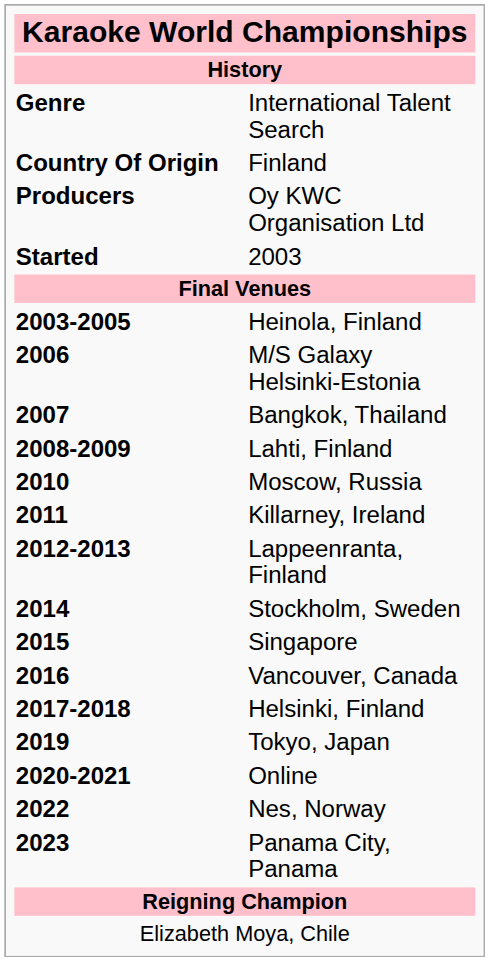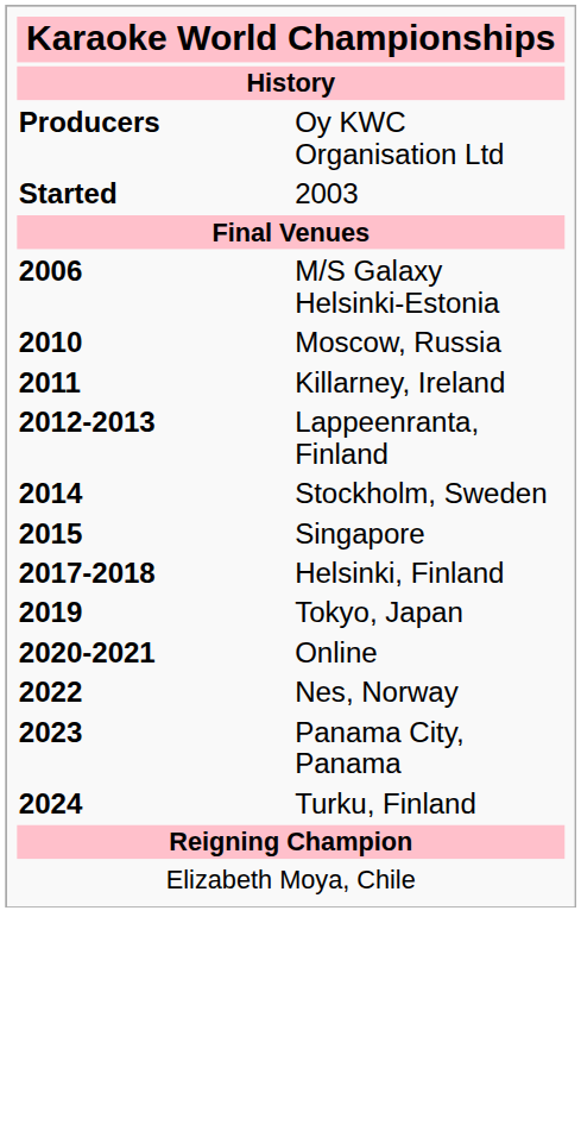- row: Genre | International Talent Search
- row: Country Of Origin | Finland
- row: 2003-2005 | Heinola, Finland
- row: 2007 | Bangkok, Thailand
- row: 2008-2009 | Lahti, Finland
- row: 2016 | Vancouver, Canada
+ row: 2024 | Turku, Finland
